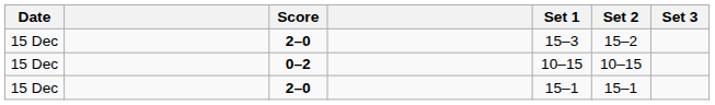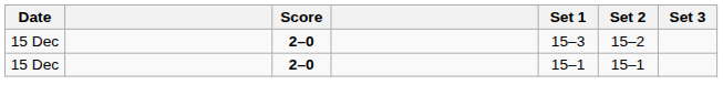- row: 15 Dec | 0–2 | 10–15 | 10–15
